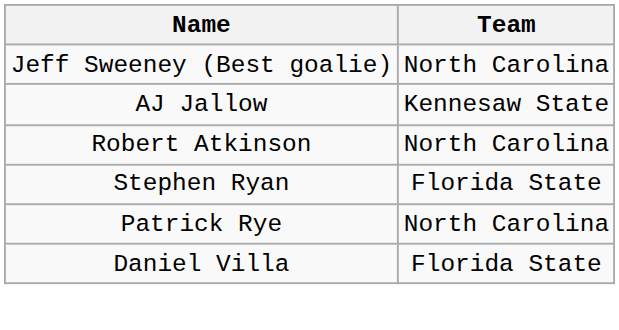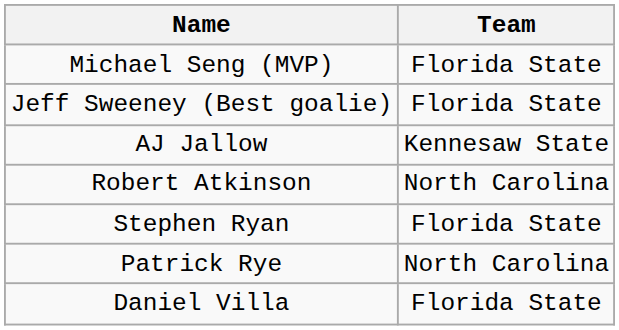+ row: Michael Seng (MVP) | Florida State
Jeff Sweeney (Best goalie) | Team: North Carolina -> Florida State
